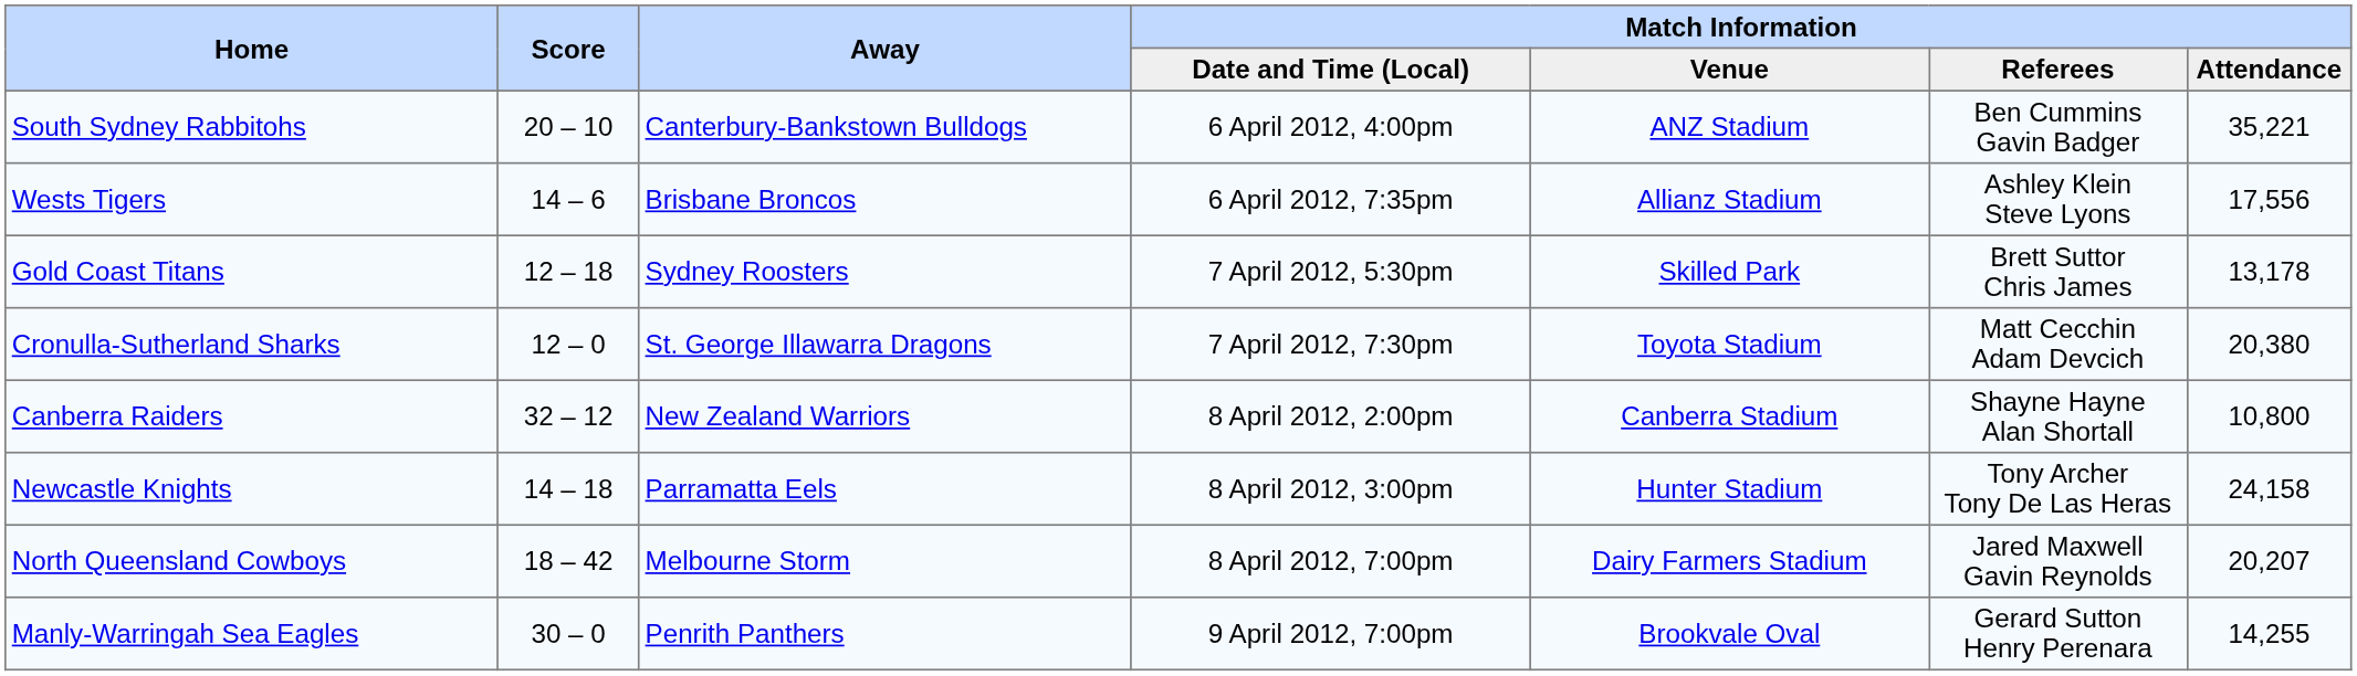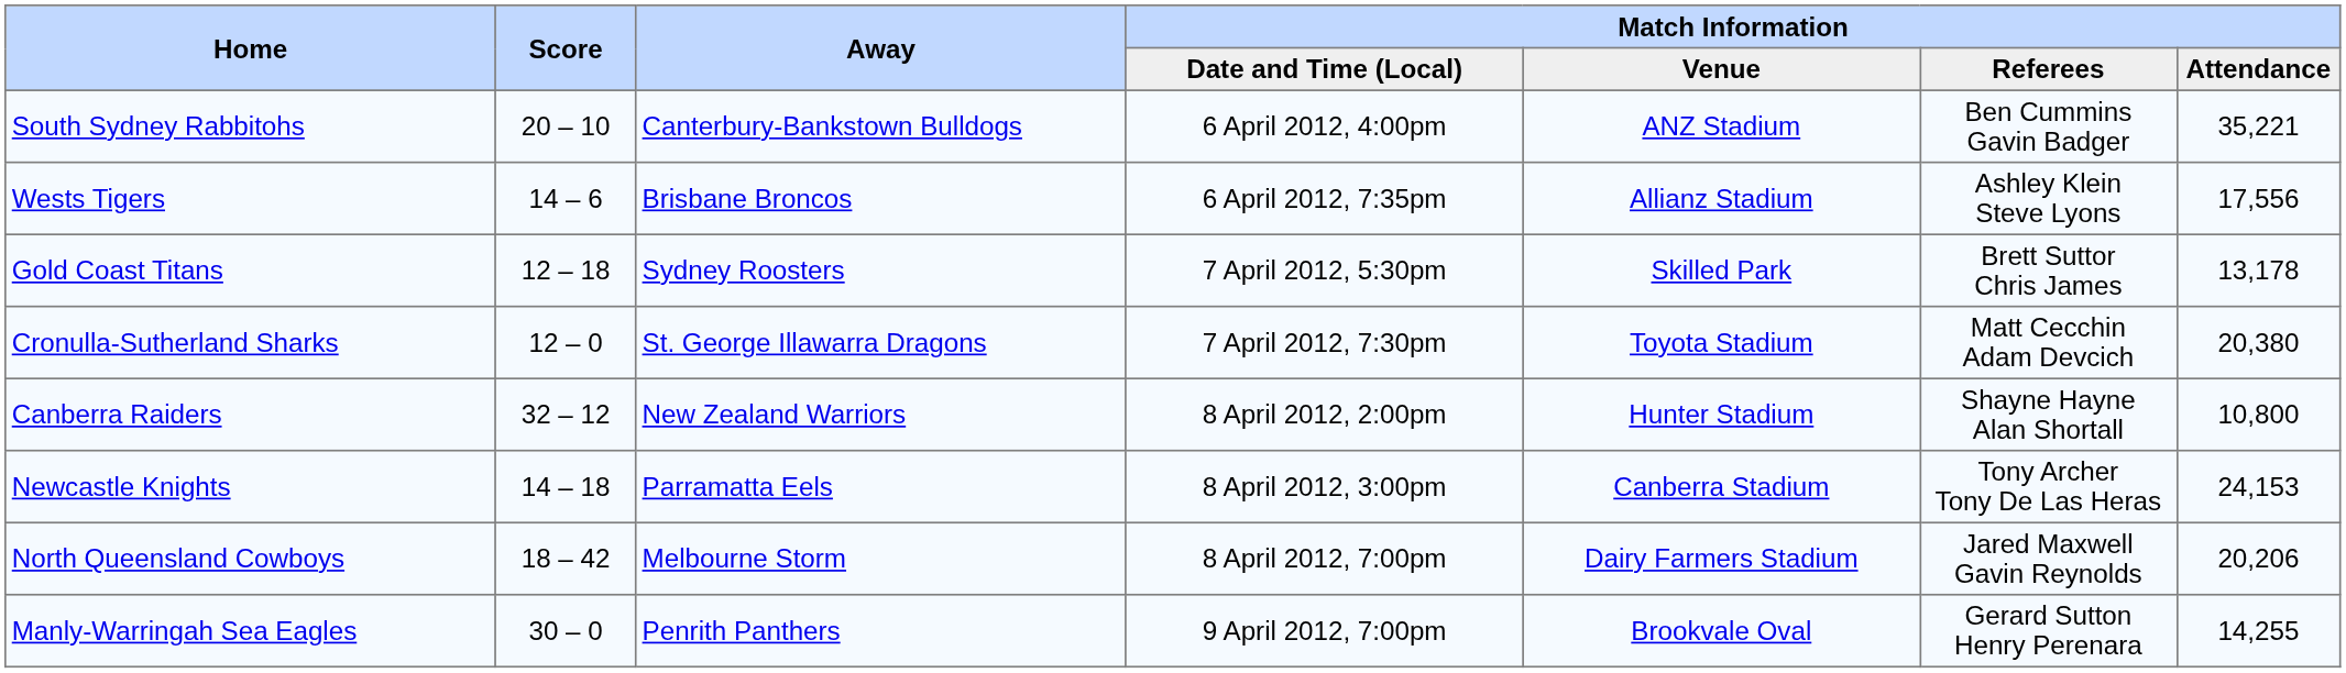Canberra Raiders | Match Information / Venue: Canberra Stadium -> Hunter Stadium
Newcastle Knights | Match Information / Venue: Hunter Stadium -> Canberra Stadium
Newcastle Knights | Match Information / Attendance: 24,158 -> 24,153
North Queensland Cowboys | Match Information / Attendance: 20,207 -> 20,206
